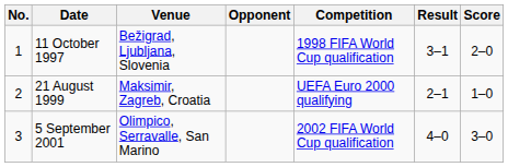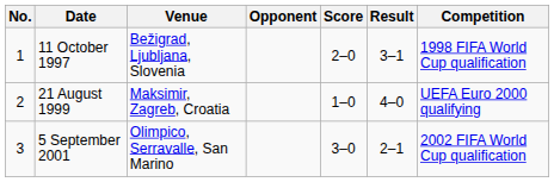columns swapped: Score <-> Competition
21 August 1999 | Result: 2–1 -> 4–0
5 September 2001 | Result: 4–0 -> 2–1
